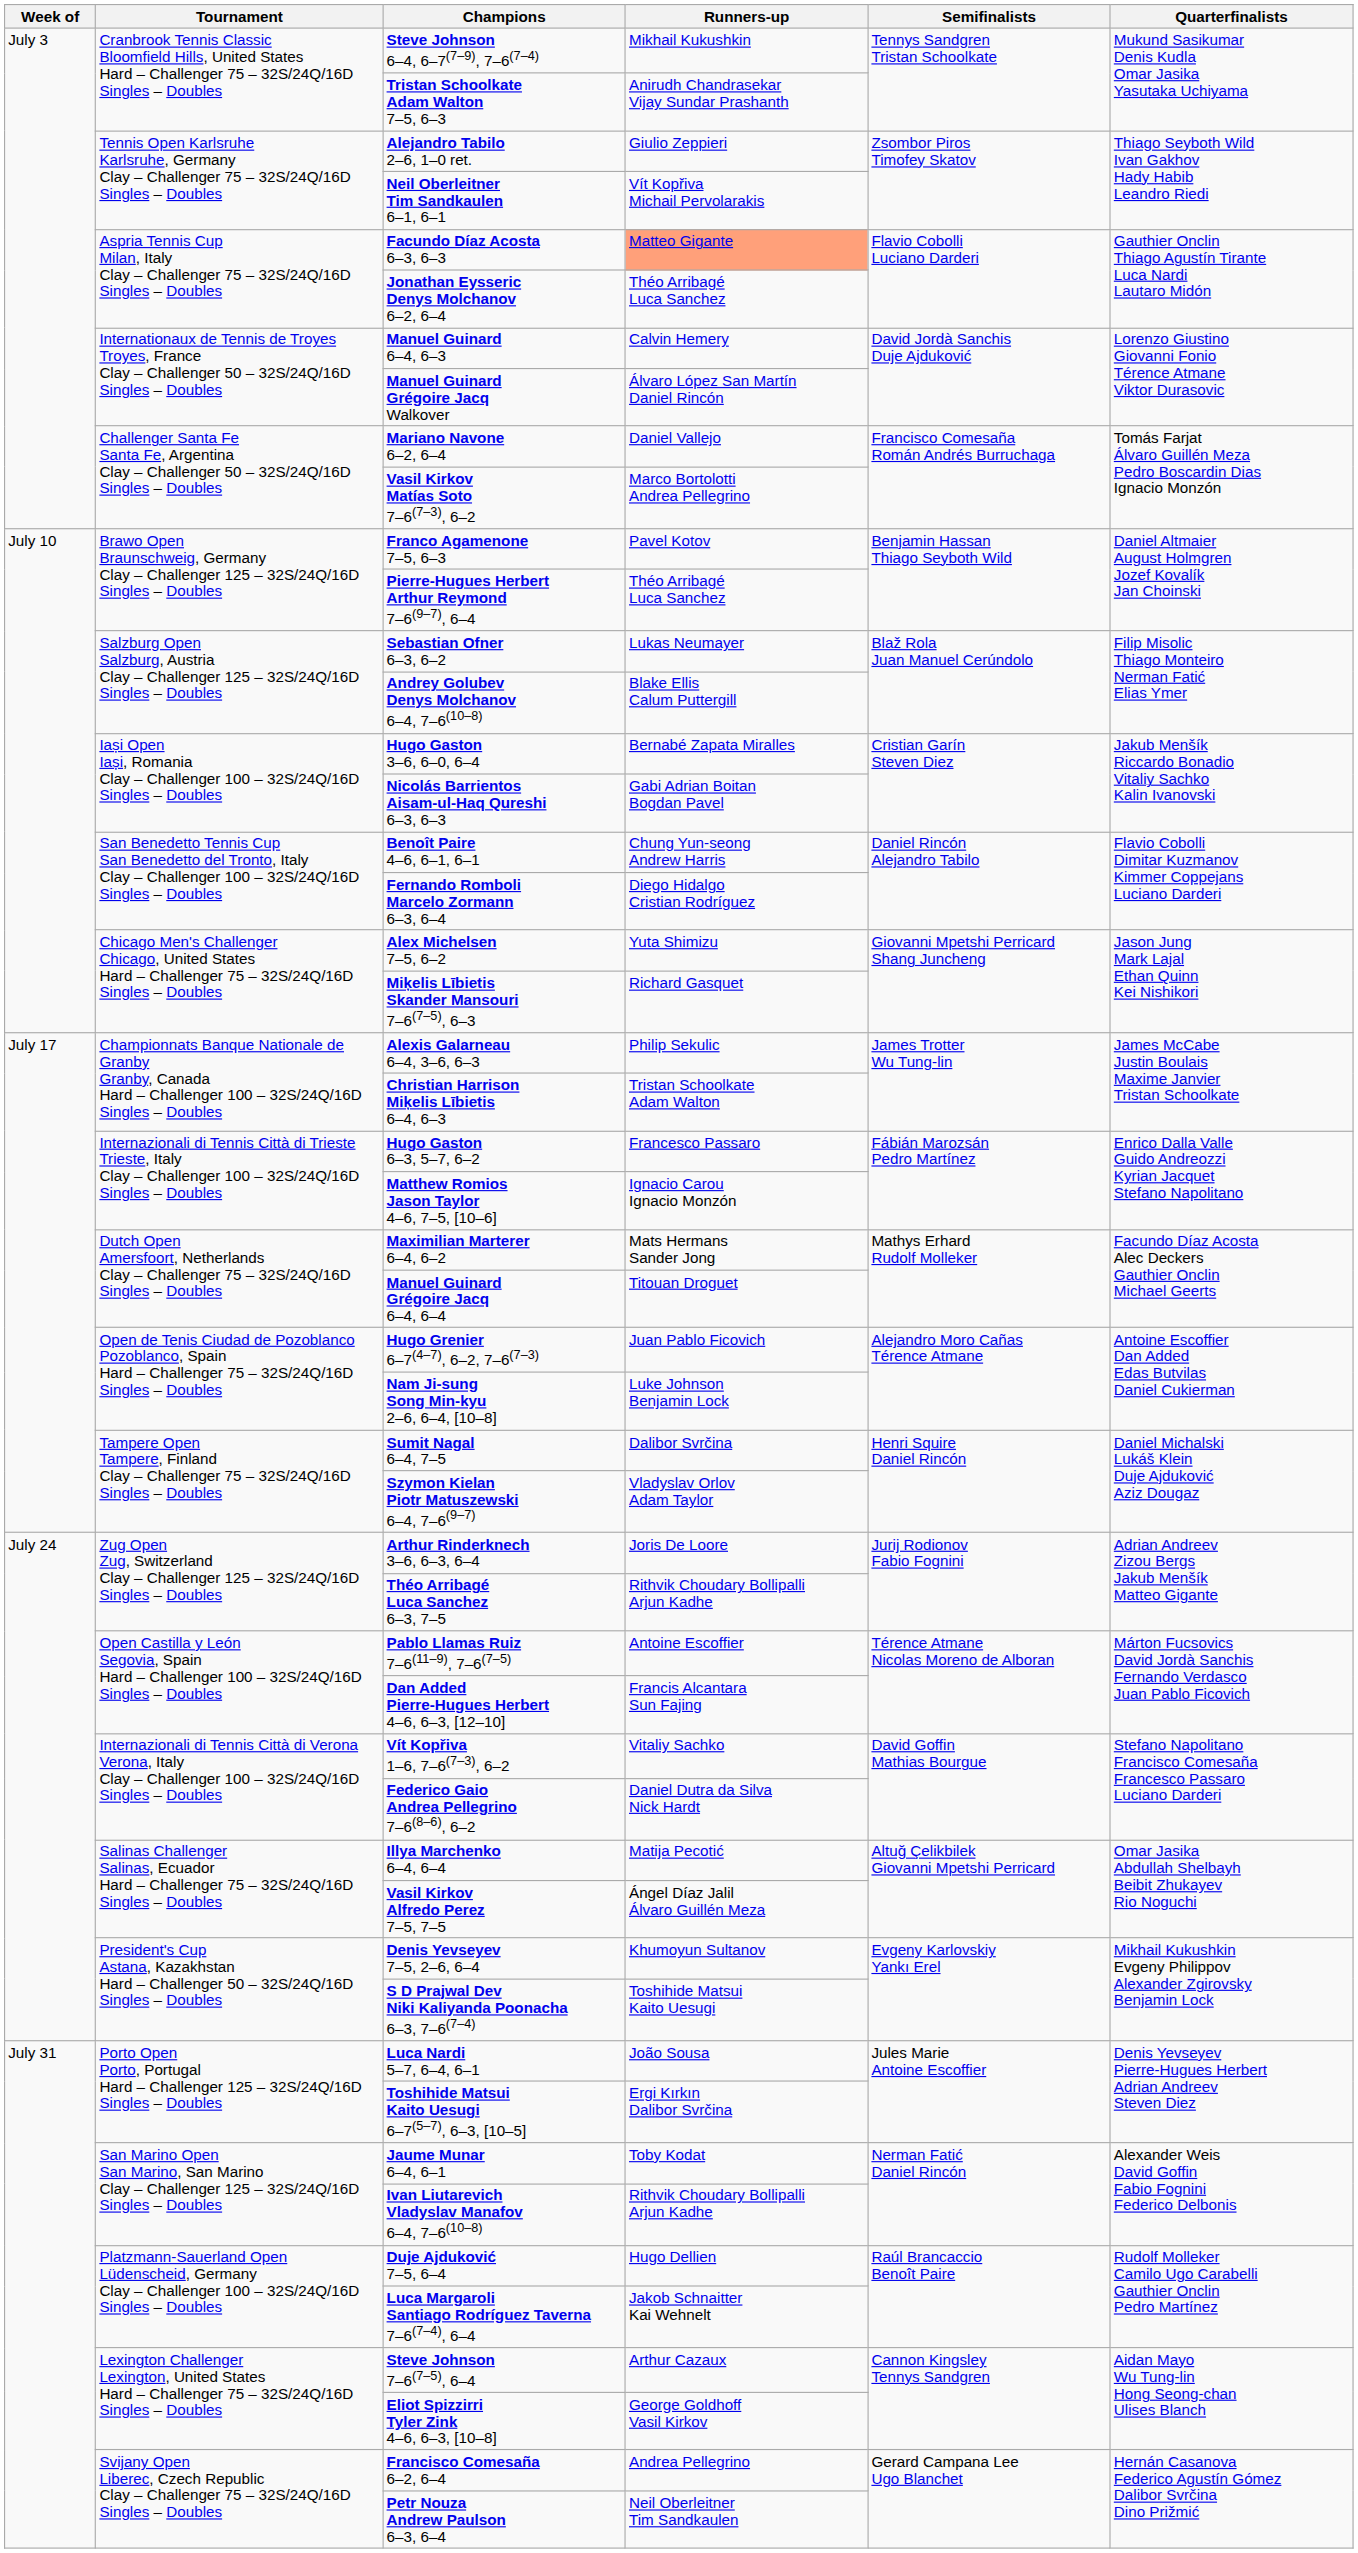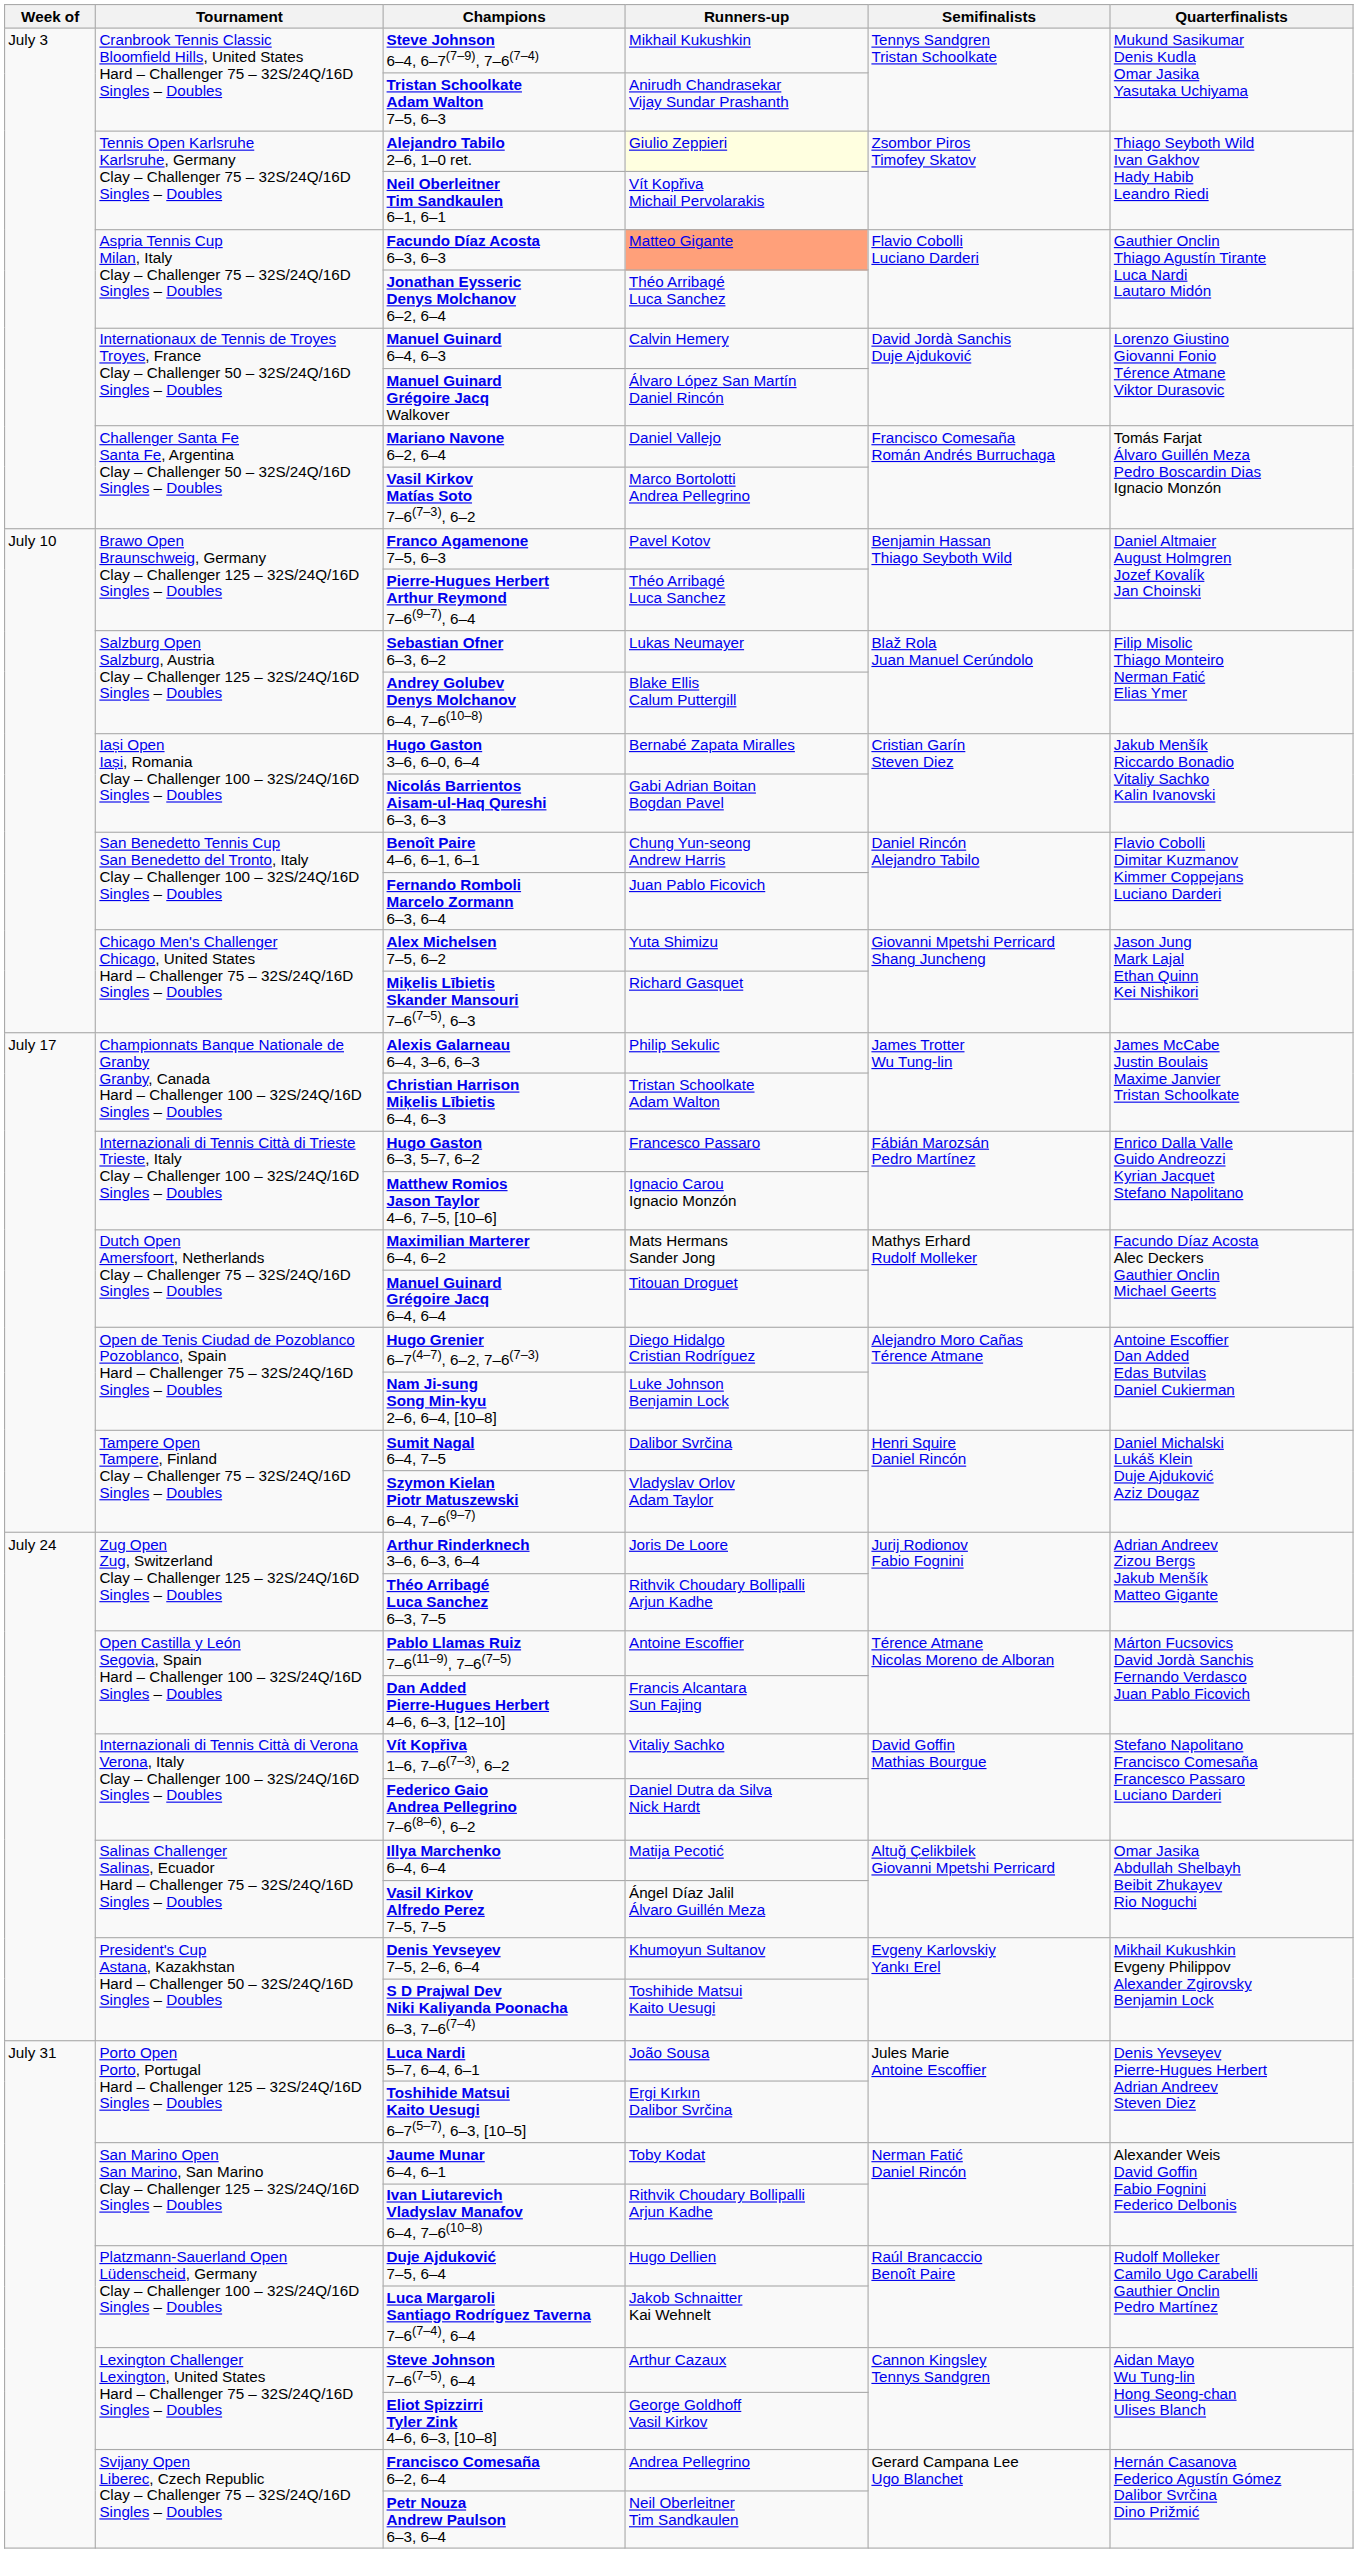Alejandro Tabilo 2–6, 1–0 ret. | Runners-up: no background -> lightyellow background
Fernando Romboli Marcelo Zormann 6–3, 6–4 | Runners-up: Diego Hidalgo Cristian Rodríguez -> Juan Pablo Ficovich
Hugo Grenier 6–7(4–7), 6–2, 7–6(7–3) | Runners-up: Juan Pablo Ficovich -> Diego Hidalgo Cristian Rodríguez
